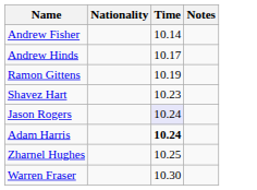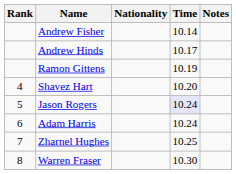+ column: Rank | 4 | 5 | 6 | 7 | 8
Shavez Hart | Time: 10.23 -> 10.20
Adam Harris | Time: bold -> normal
